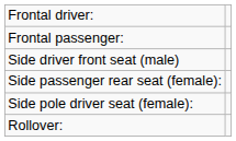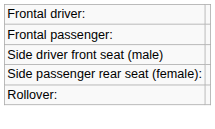- row: Side pole driver seat (female):
